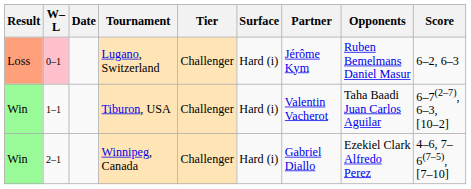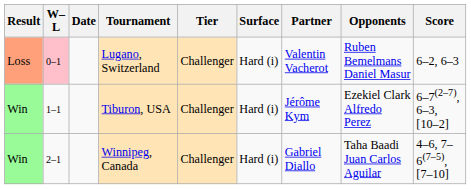Lugano, Switzerland | Partner: Jérôme Kym -> Valentin Vacherot
Tiburon, USA | Partner: Valentin Vacherot -> Jérôme Kym
Tiburon, USA | Opponents: Taha Baadi Juan Carlos Aguilar -> Ezekiel Clark Alfredo Perez
Winnipeg, Canada | Opponents: Ezekiel Clark Alfredo Perez -> Taha Baadi Juan Carlos Aguilar
